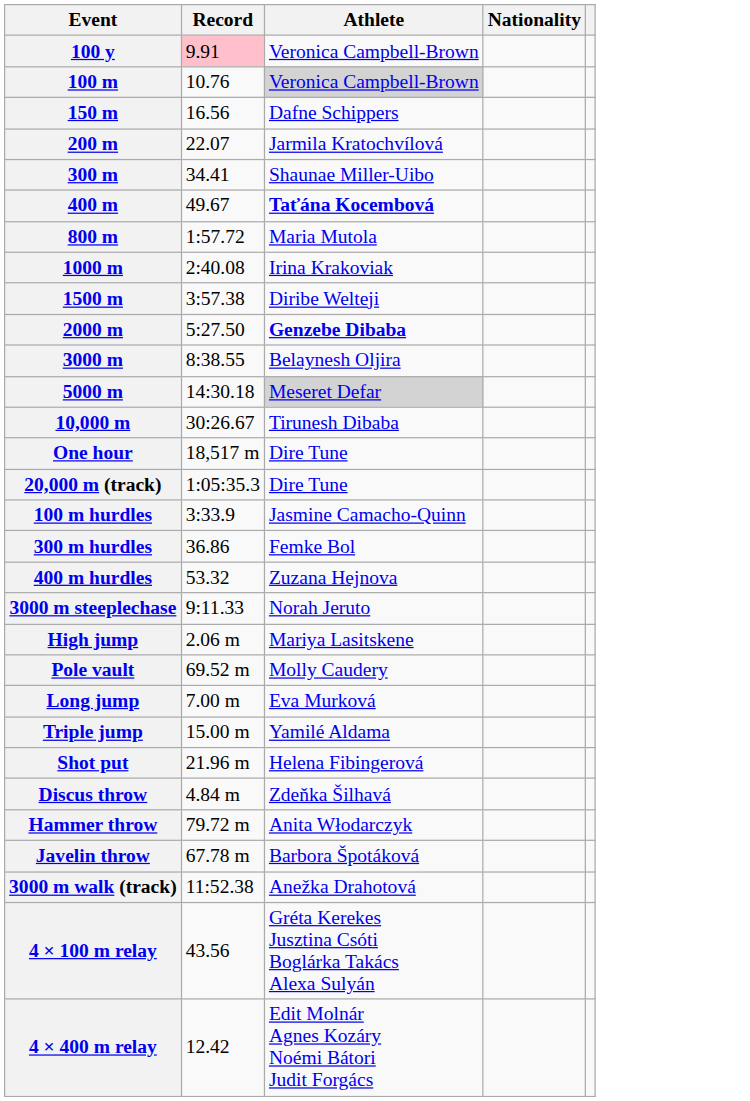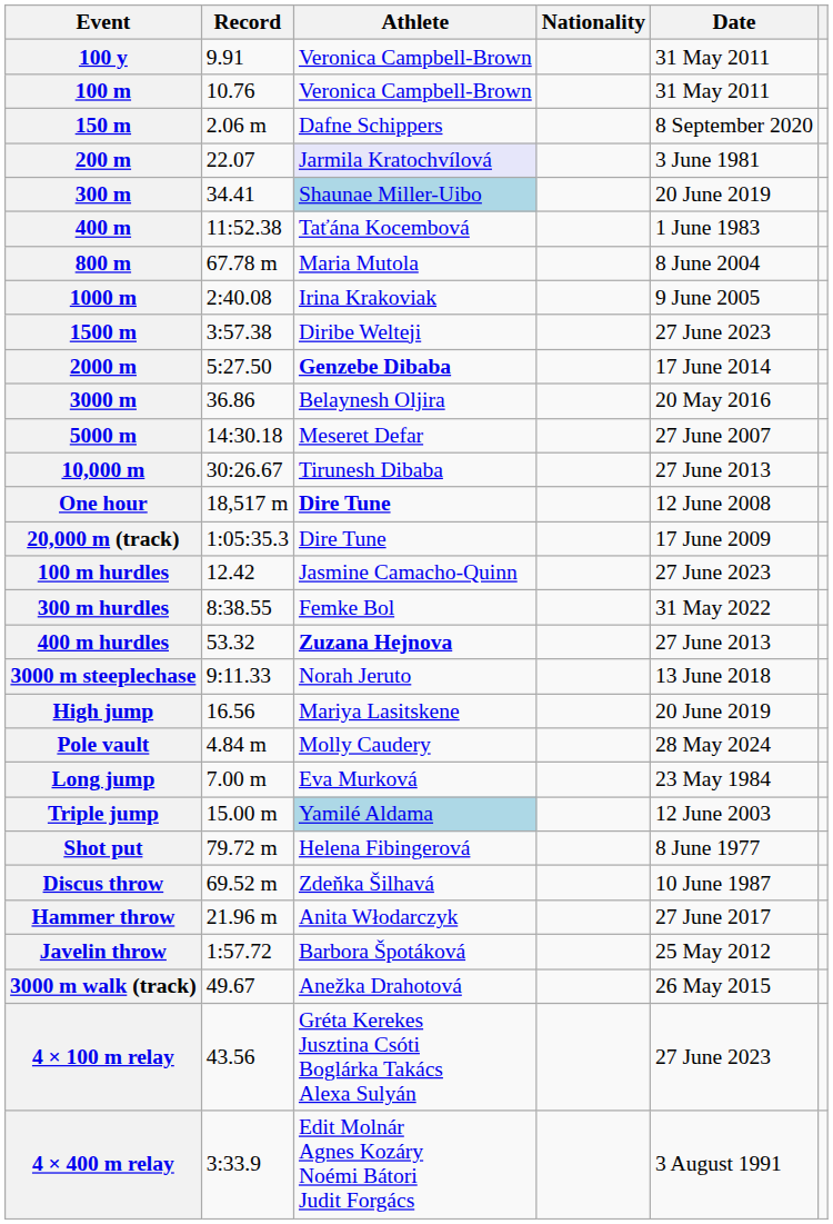+ column: Date | 31 May 2011 | 31 May 2011 | 8 September 2020 | 3 June 1981 | 20 June 2019 | 1 June 1983 | 8 June 2004 | 9 June 2005 | 27 June 2023 | 17 June 2014 | 20 May 2016 | 27 June 2007 | 27 June 2013 | 12 June 2008 | 17 June 2009 | 27 June 2023 | 31 May 2022 | 27 June 2013 | 13 June 2018 | 20 June 2019 | 28 May 2024 | 23 May 1984 | 12 June 2003 | 8 June 1977 | 10 June 1987 | 27 June 2017 | 25 May 2012 | 26 May 2015 | 27 June 2023 | 3 August 1991
100 y | Record: pink background -> no background
100 m | Athlete: lightgrey background -> no background
150 m | Record: 16.56 -> 2.06 m
200 m | Athlete: no background -> lavender background
300 m | Athlete: no background -> lightblue background
400 m | Record: 49.67 -> 11:52.38
400 m | Athlete: bold -> normal
800 m | Record: 1:57.72 -> 67.78 m
3000 m | Record: 8:38.55 -> 36.86
5000 m | Athlete: lightgrey background -> no background
One hour | Athlete: normal -> bold
100 m hurdles | Record: 3:33.9 -> 12.42
300 m hurdles | Record: 36.86 -> 8:38.55
400 m hurdles | Athlete: normal -> bold
High jump | Record: 2.06 m -> 16.56
Pole vault | Record: 69.52 m -> 4.84 m
Triple jump | Athlete: no background -> lightblue background
Shot put | Record: 21.96 m -> 79.72 m
Discus throw | Record: 4.84 m -> 69.52 m
Hammer throw | Record: 79.72 m -> 21.96 m
Javelin throw | Record: 67.78 m -> 1:57.72
3000 m walk (track) | Record: 11:52.38 -> 49.67
4 × 400 m relay | Record: 12.42 -> 3:33.9
